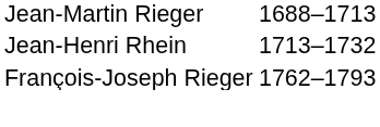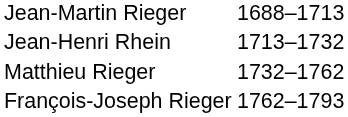+ row: Matthieu Rieger | 1732–1762
